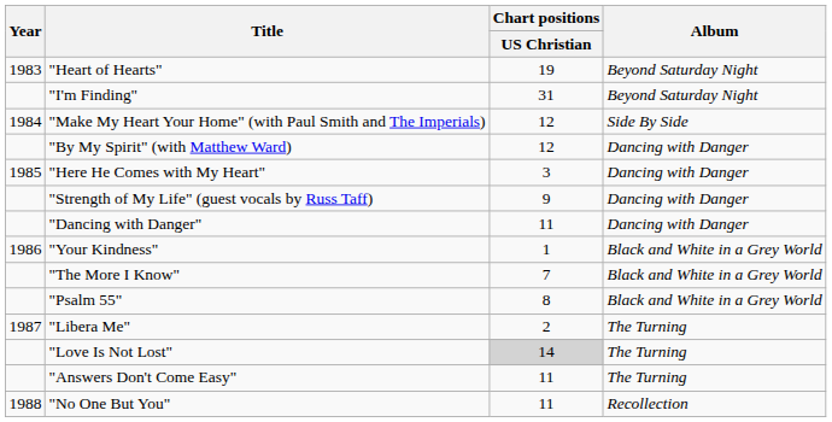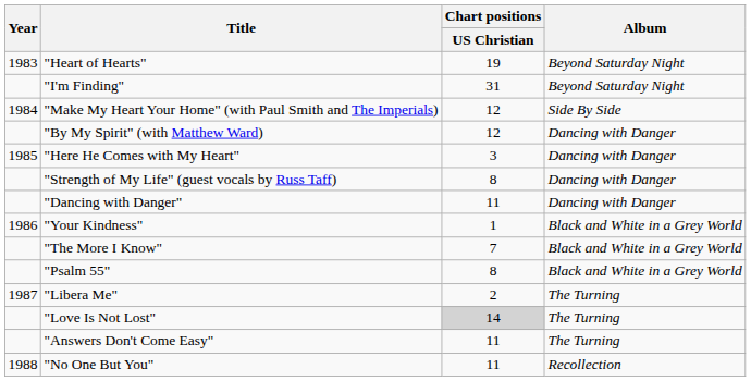"Strength of My Life" (guest vocals by Russ Taff) | Chart positions / US Christian: 9 -> 8
